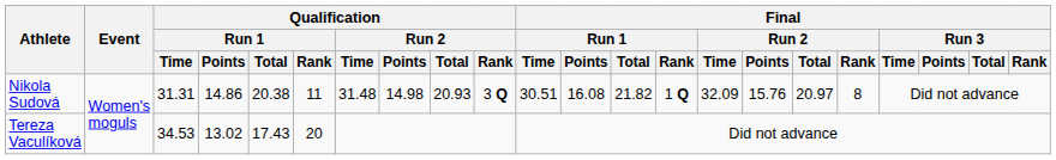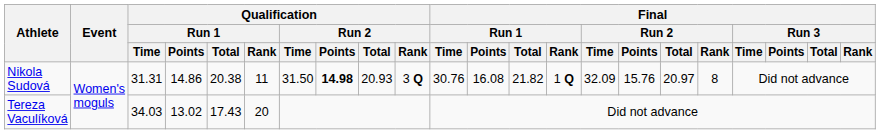Nikola Sudová | Qualification / Run 2 / Time: 31.48 -> 31.50
Nikola Sudová | Qualification / Run 2 / Points: normal -> bold
Nikola Sudová | Final / Run 1 / Time: 30.51 -> 30.76
Tereza Vaculíková | Qualification / Run 1 / Time: 34.53 -> 34.03
